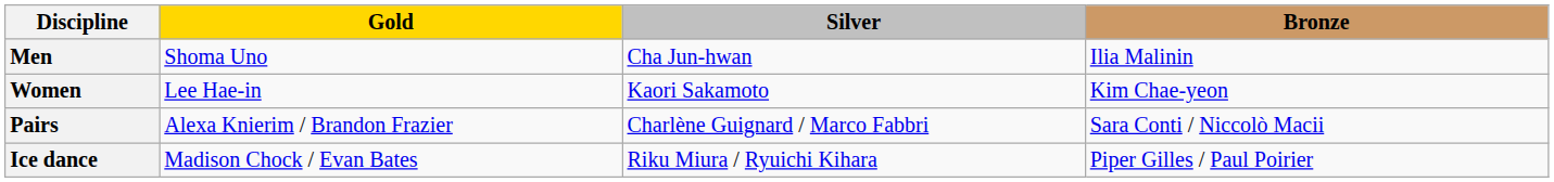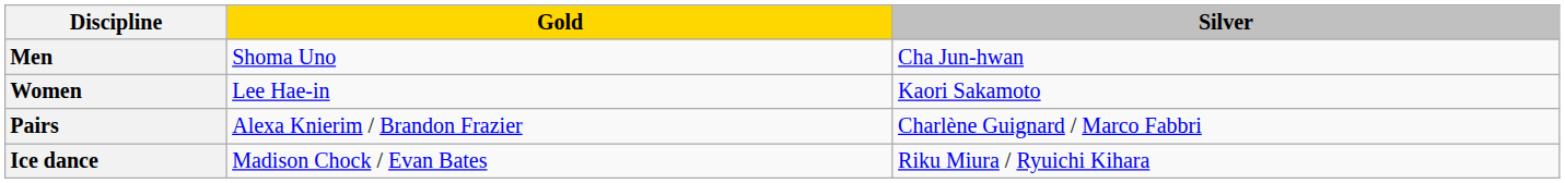- column: Bronze | Ilia Malinin | Kim Chae-yeon | Sara Conti / Niccolò Macii | Piper Gilles / Paul Poirier
